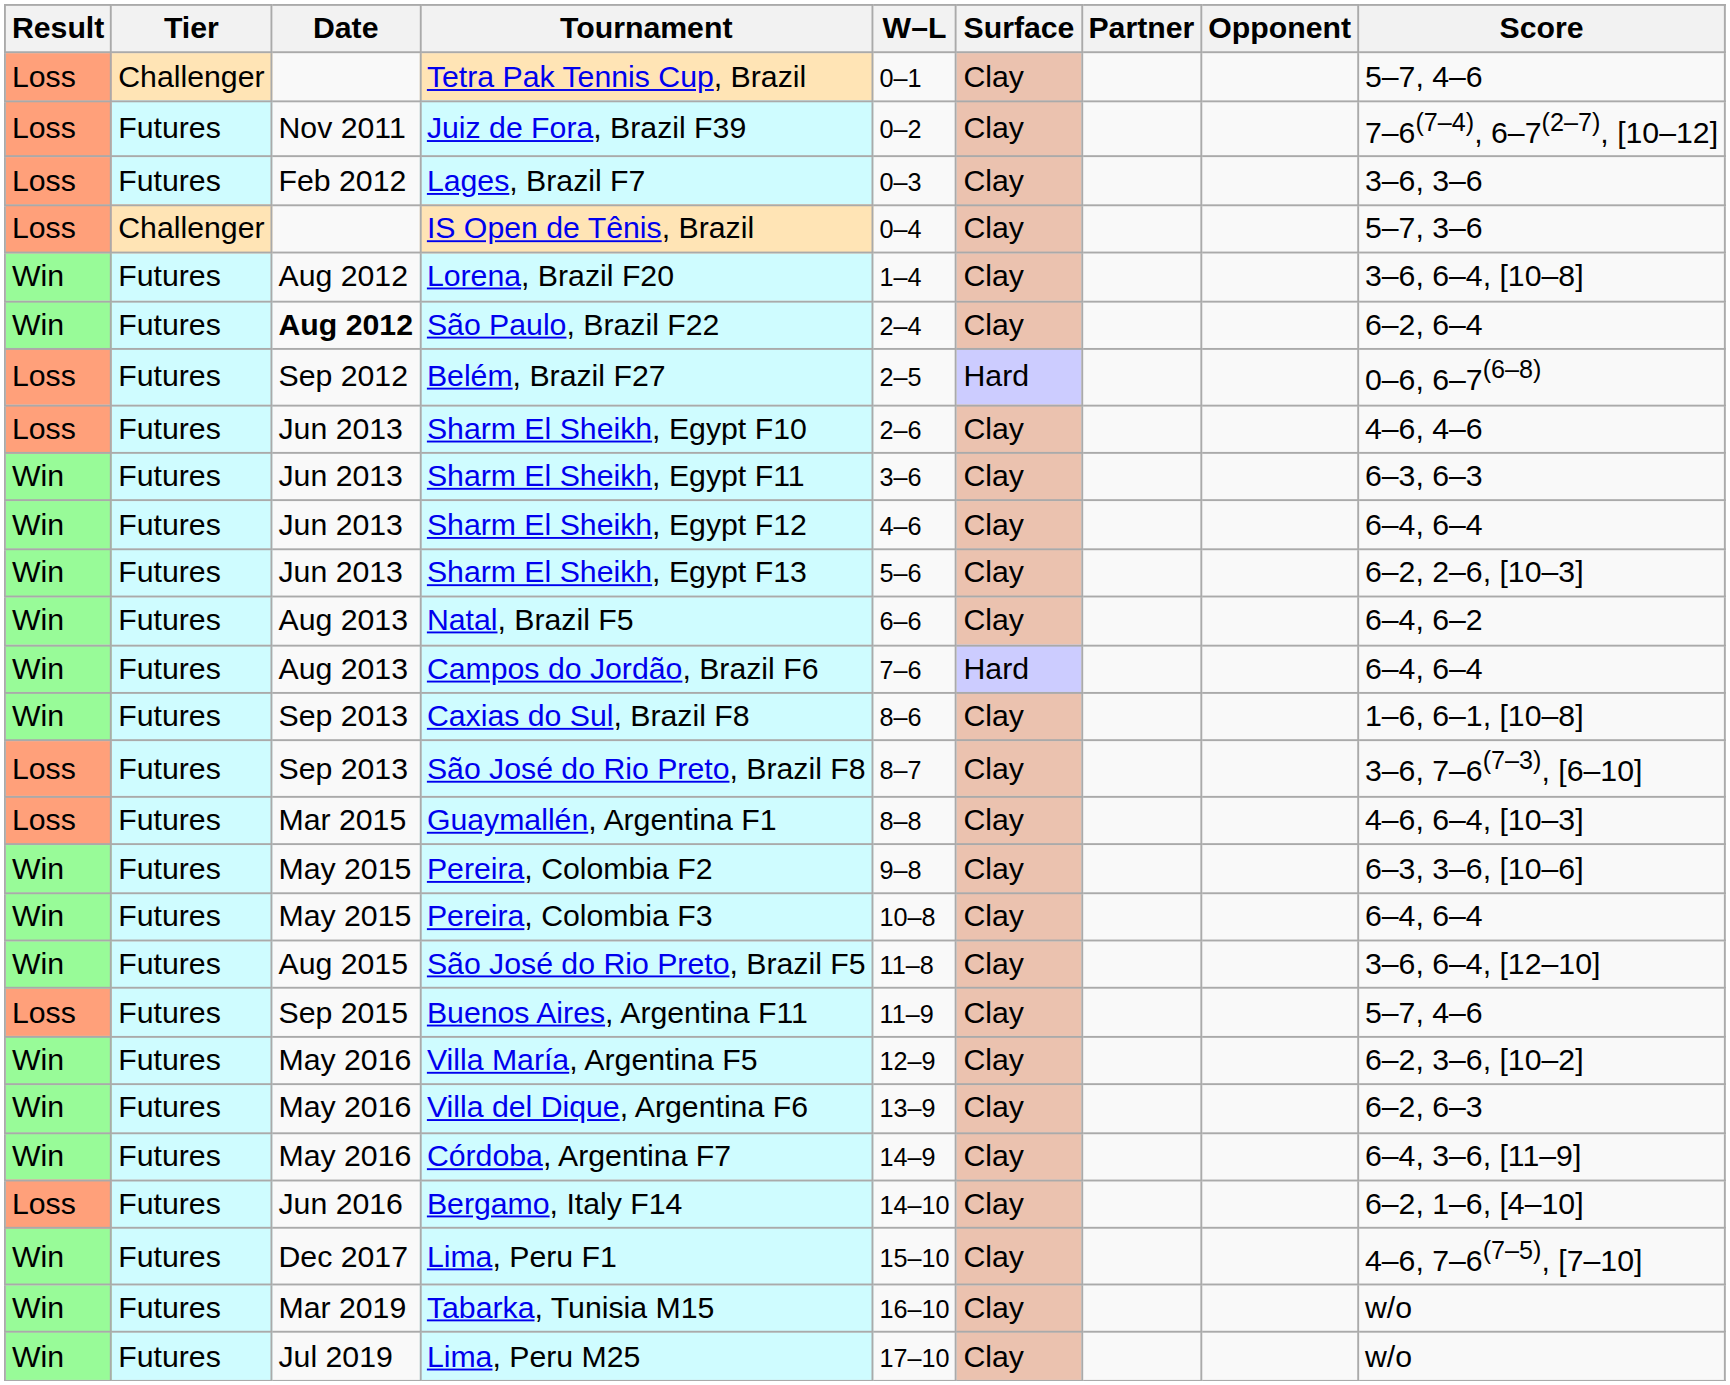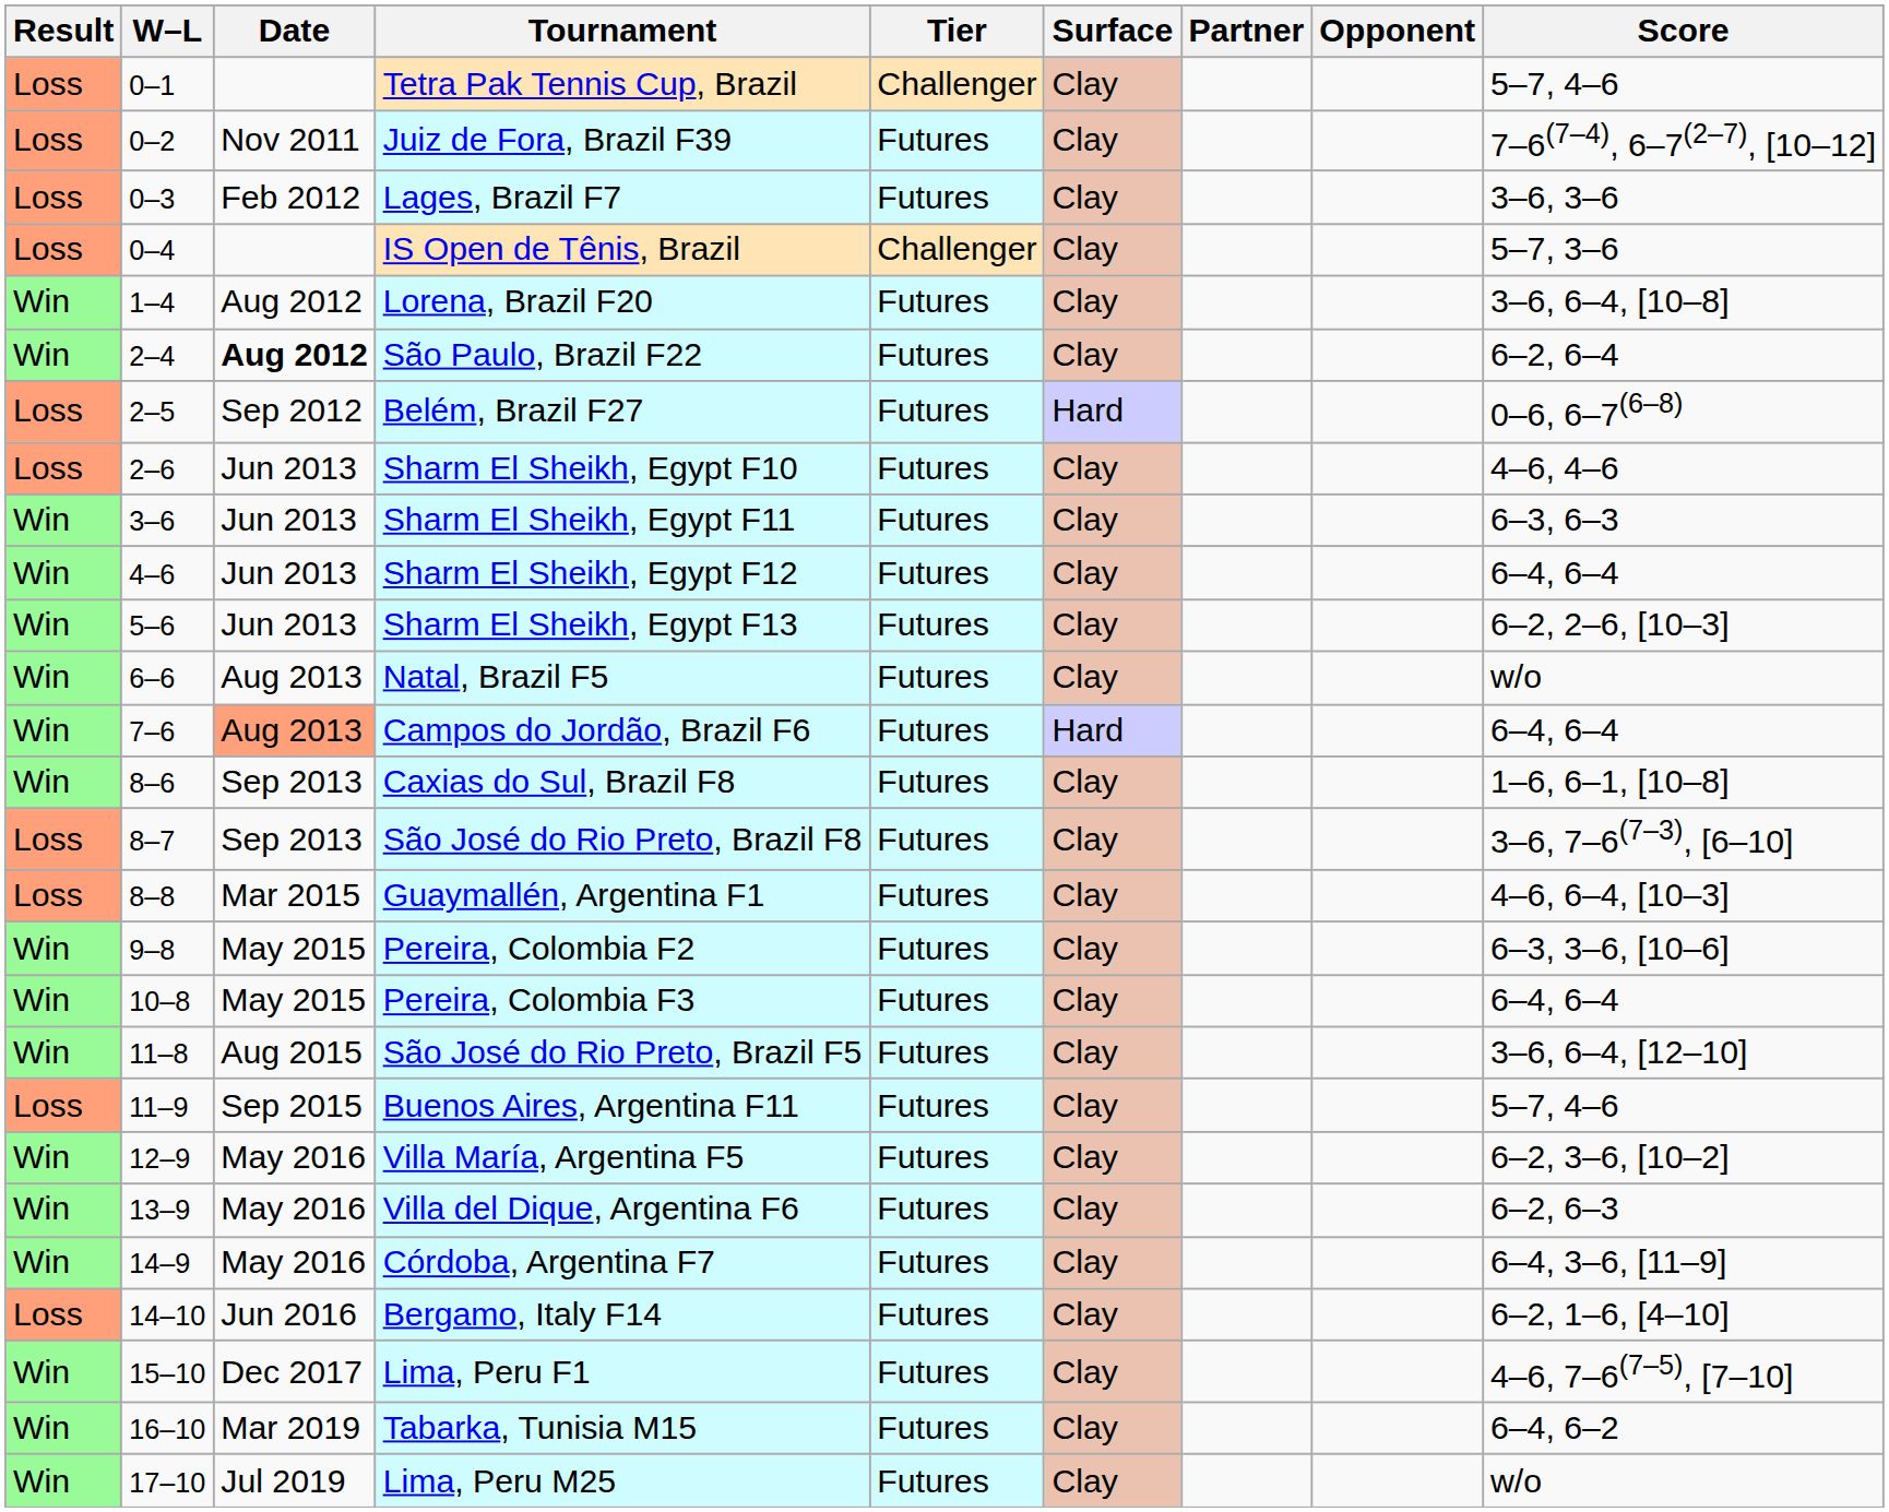columns swapped: W–L <-> Tier
Natal, Brazil F5 | Score: 6–4, 6–2 -> w/o
Campos do Jordão, Brazil F6 | Date: no background -> lightsalmon background
Tabarka, Tunisia M15 | Score: w/o -> 6–4, 6–2
